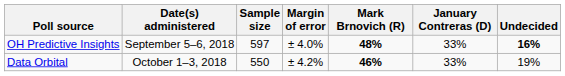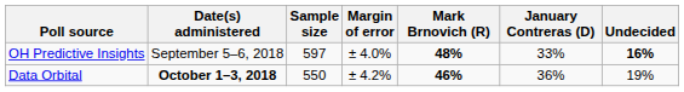Data Orbital | Date(s) administered: normal -> bold
Data Orbital | January Contreras (D): 33% -> 36%
